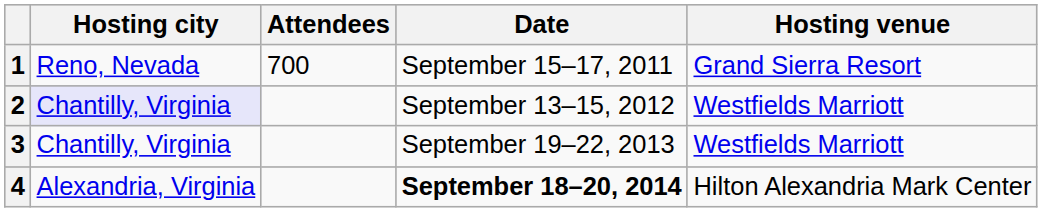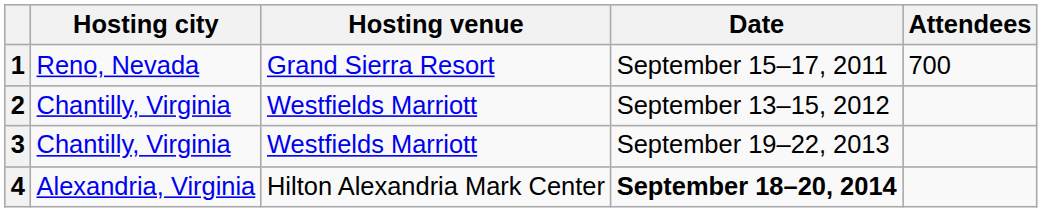columns swapped: Attendees <-> Hosting venue
2 | Hosting city: lavender background -> no background
